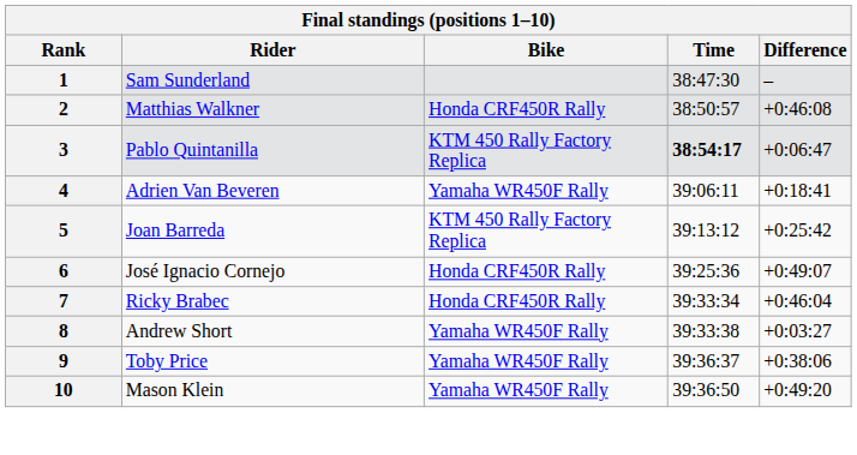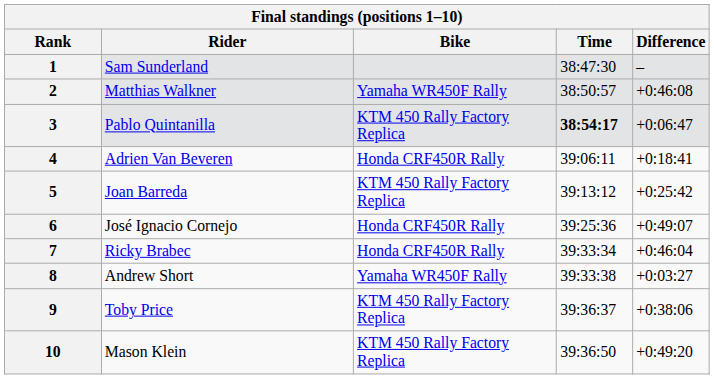2 | Bike: Honda CRF450R Rally -> Yamaha WR450F Rally
4 | Bike: Yamaha WR450F Rally -> Honda CRF450R Rally
9 | Bike: Yamaha WR450F Rally -> KTM 450 Rally Factory Replica
10 | Bike: Yamaha WR450F Rally -> KTM 450 Rally Factory Replica
